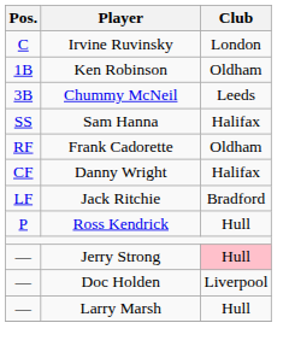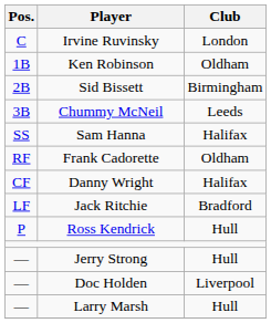+ row: 2B | Sid Bissett | Birmingham
Jerry Strong | Club: pink background -> no background
